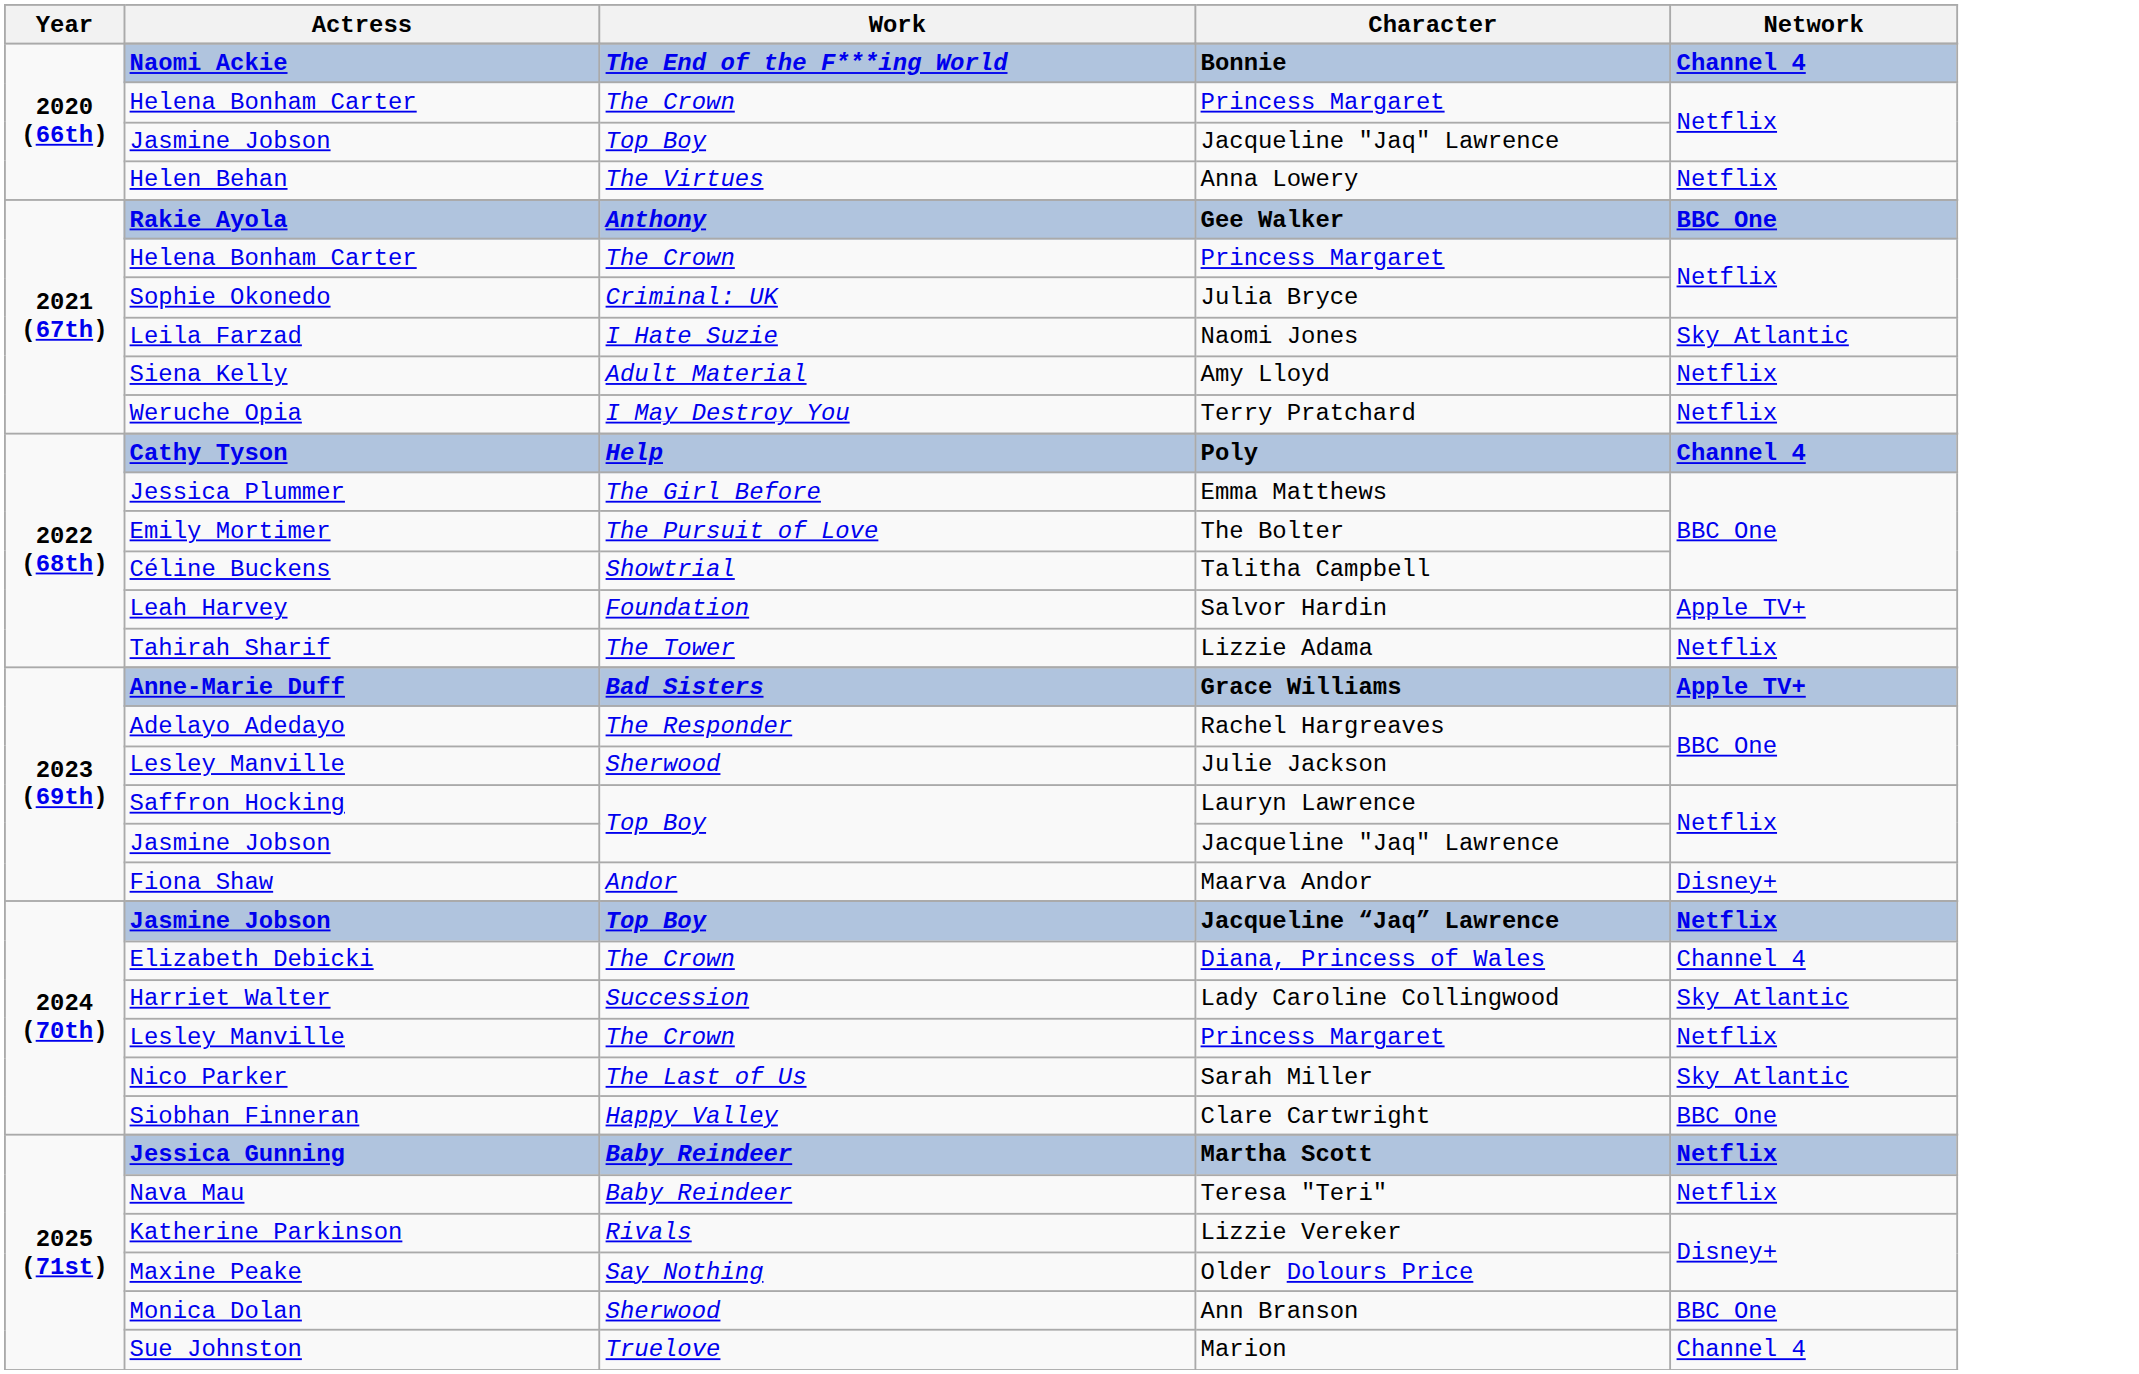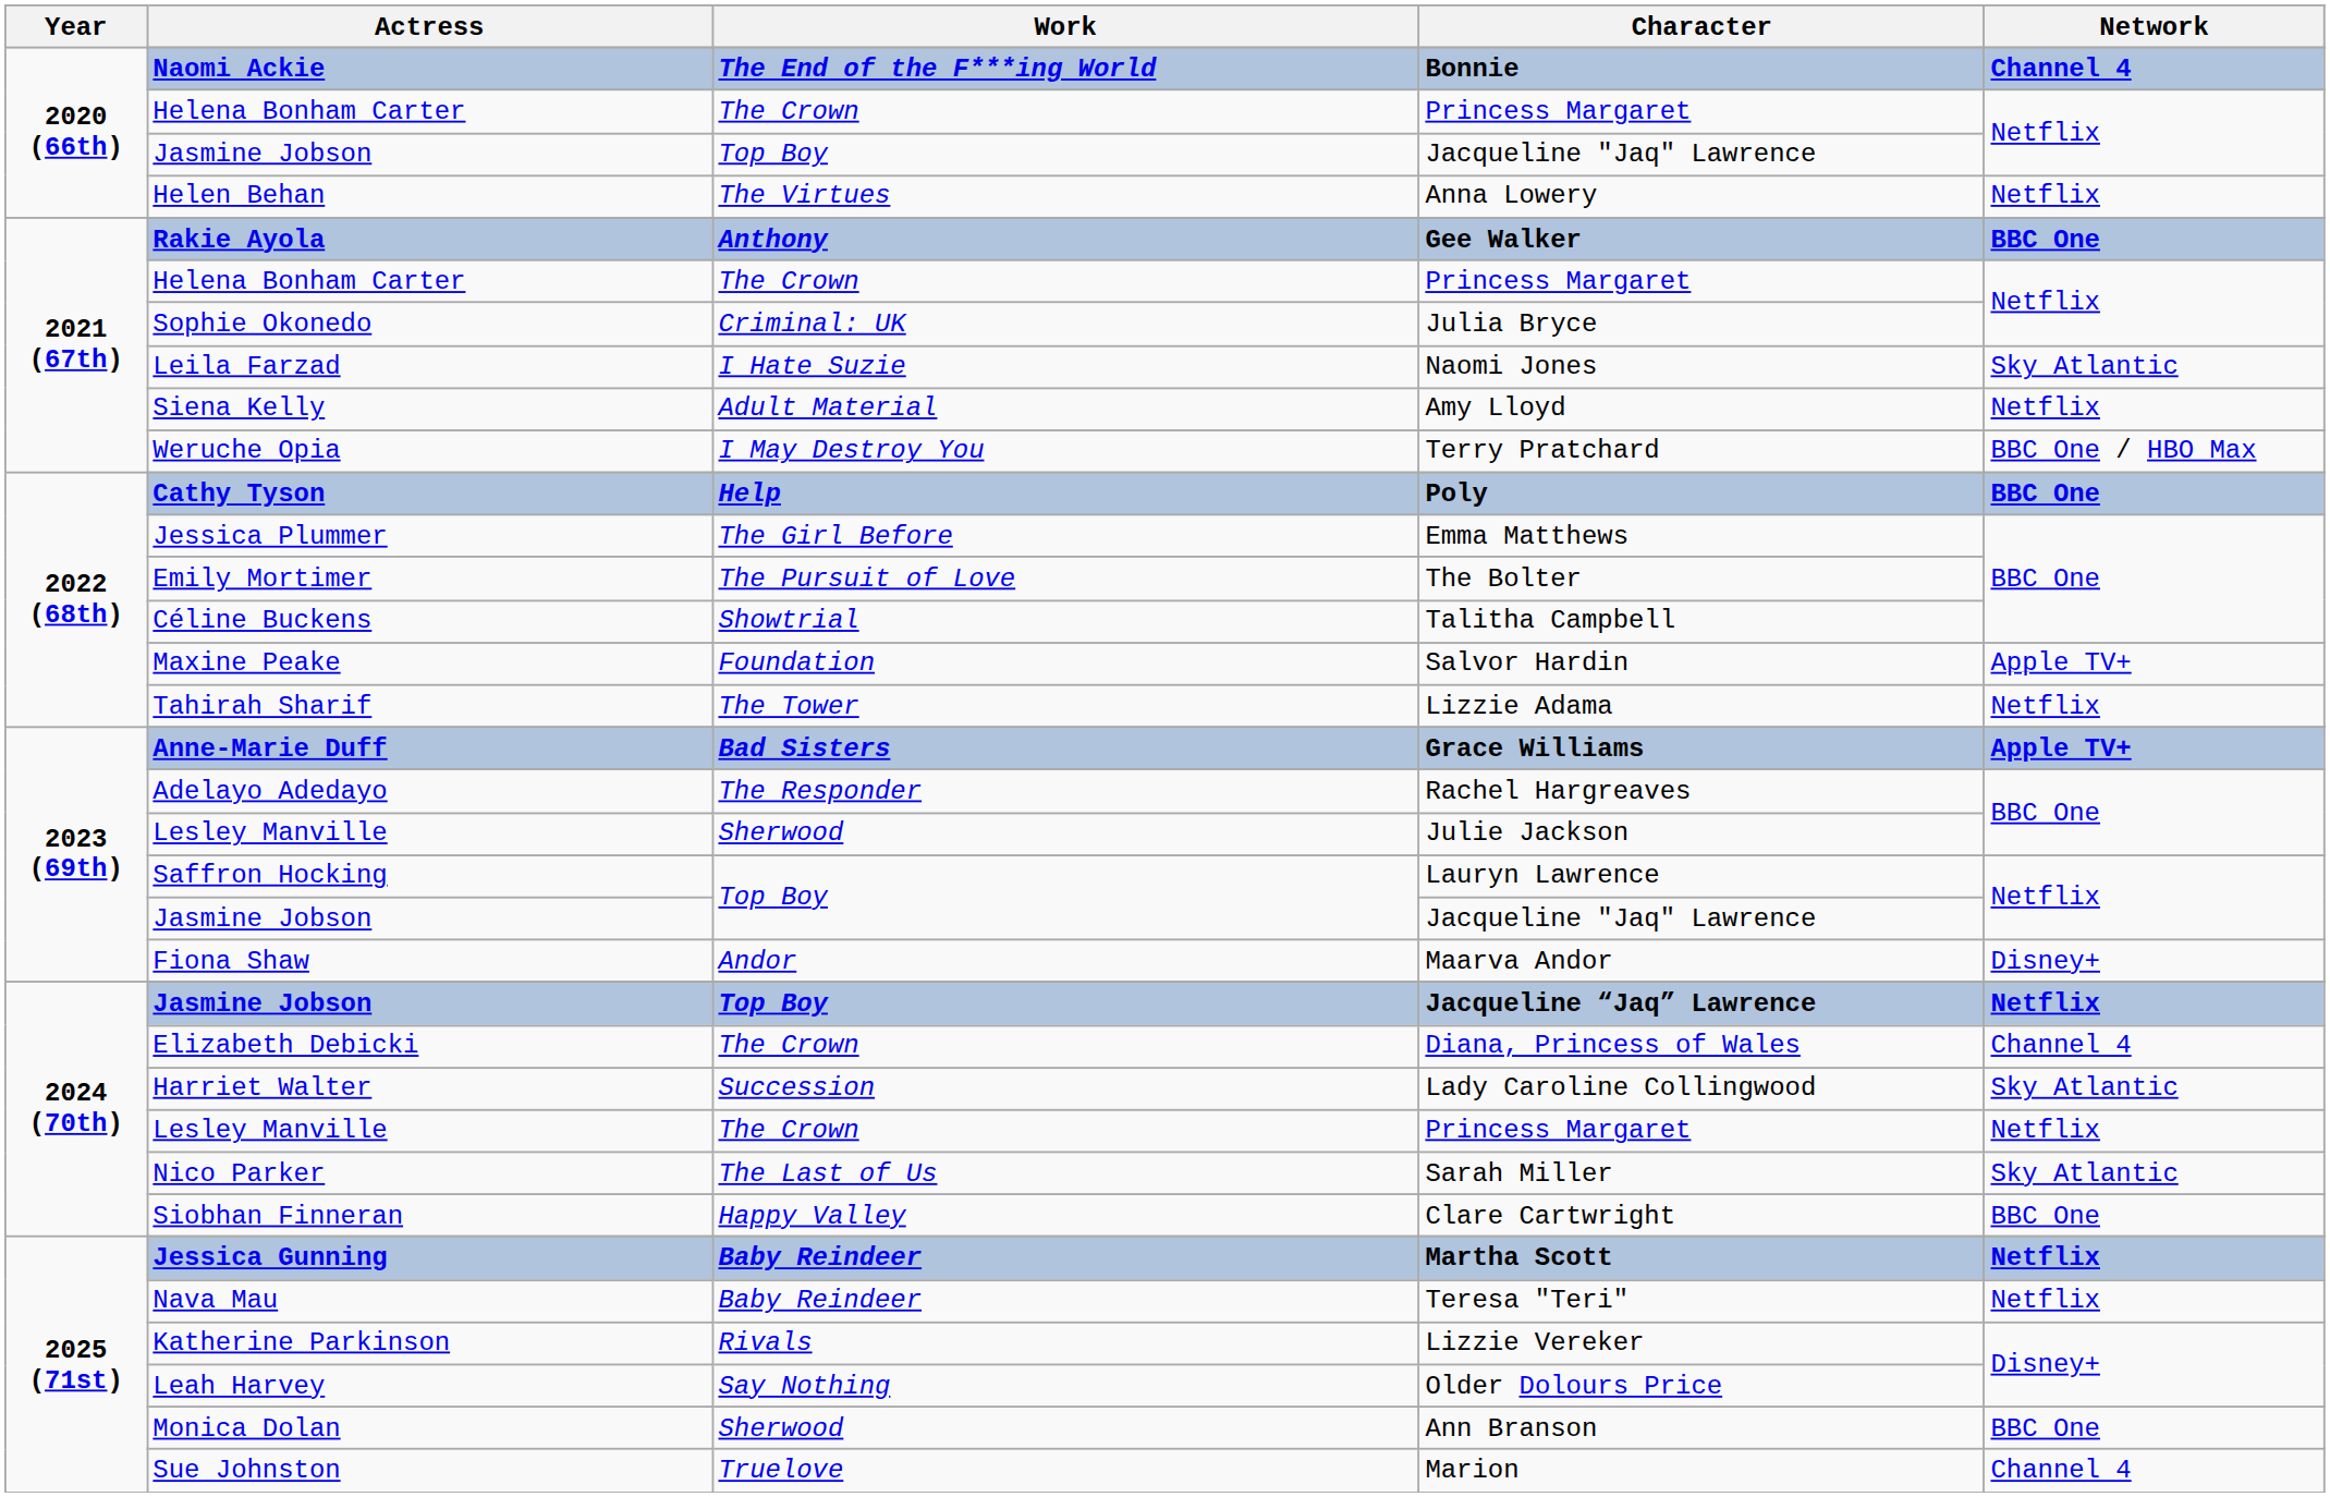Terry Pratchard | Network: Netflix -> BBC One / HBO Max
Poly | Network: Channel 4 -> BBC One
Salvor Hardin | Actress: Leah Harvey -> Maxine Peake
Older Dolours Price | Actress: Maxine Peake -> Leah Harvey
